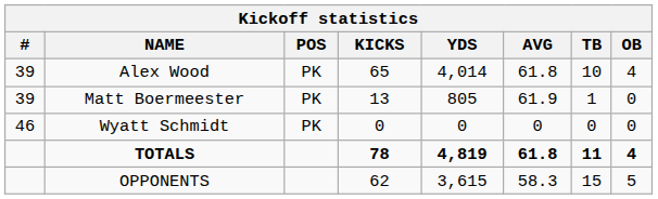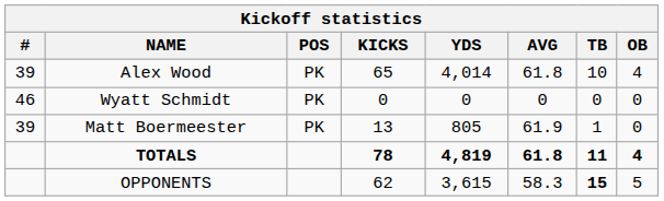rows swapped: Matt Boermeester <-> Wyatt Schmidt
OPPONENTS | TB: normal -> bold
